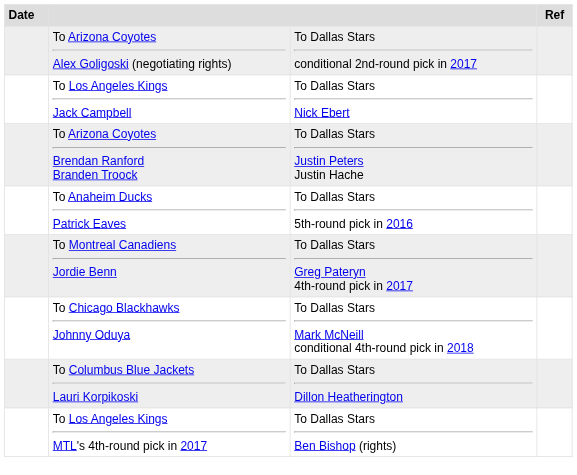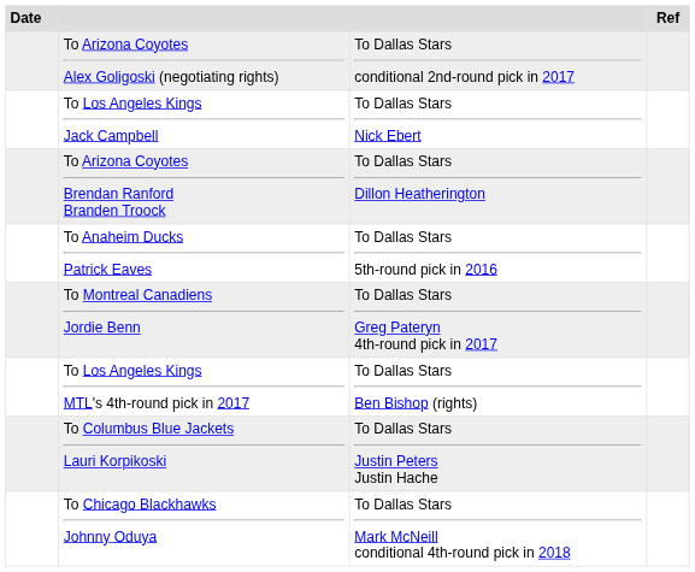To Arizona Coyotes Brendan Ranford Branden Troock | column 3: To Dallas Stars Justin Peters Justin Hache -> To Dallas Stars Dillon Heatherington
rows swapped: To Chicago Blackhawks Johnny Oduya <-> To Los Angeles Kings MTL's 4th-round pick in 2017
To Columbus Blue Jackets Lauri Korpikoski | column 3: To Dallas Stars Dillon Heatherington -> To Dallas Stars Justin Peters Justin Hache
